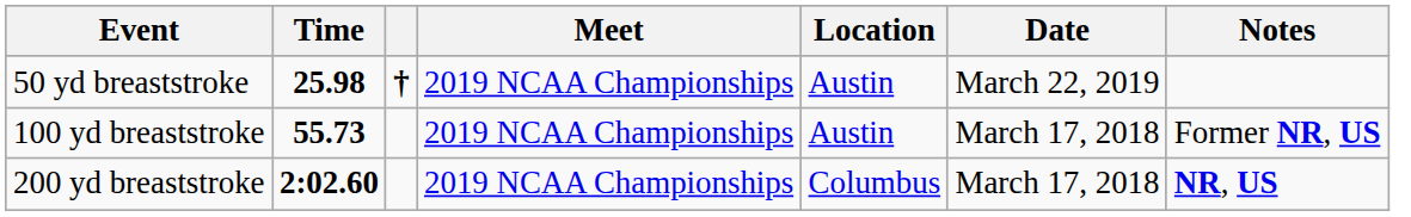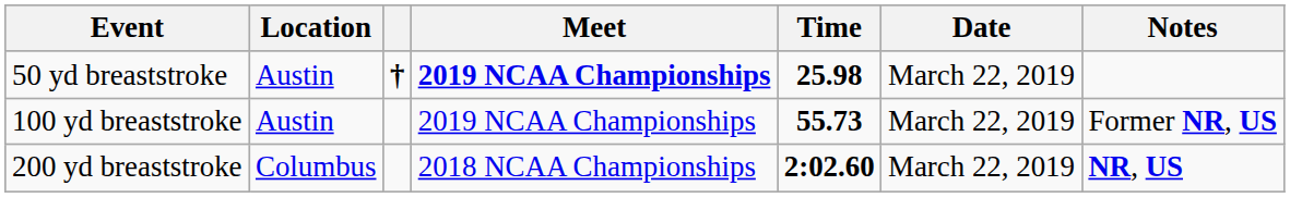columns swapped: Time <-> Location
50 yd breaststroke | Meet: normal -> bold
100 yd breaststroke | Date: March 17, 2018 -> March 22, 2019
200 yd breaststroke | Meet: 2019 NCAA Championships -> 2018 NCAA Championships
200 yd breaststroke | Date: March 17, 2018 -> March 22, 2019
